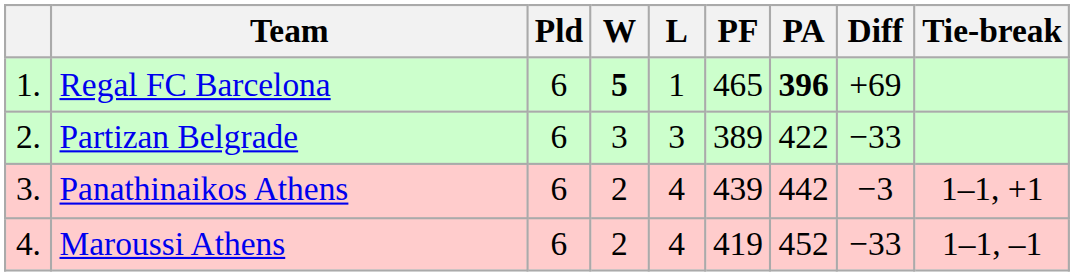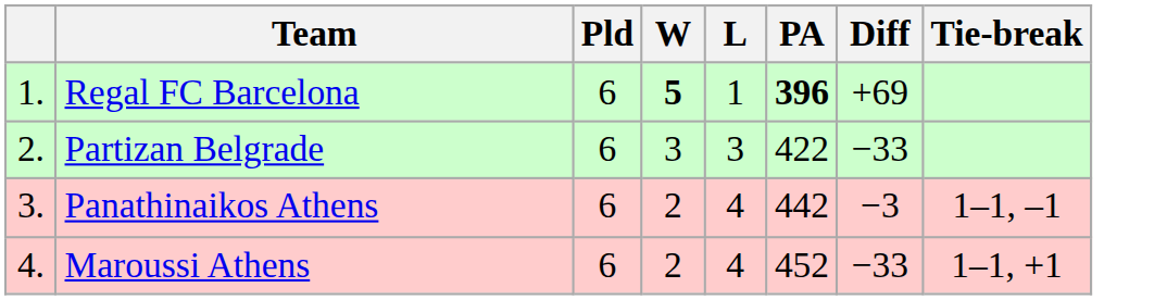- column: PF | 465 | 389 | 439 | 419
Panathinaikos Athens | Tie-break: 1–1, +1 -> 1–1, –1
Maroussi Athens | Tie-break: 1–1, –1 -> 1–1, +1
